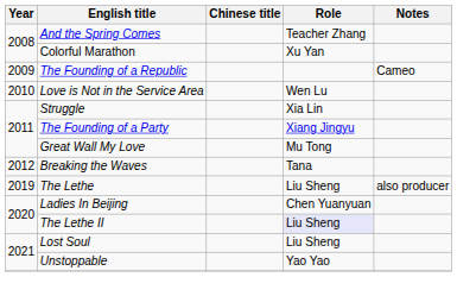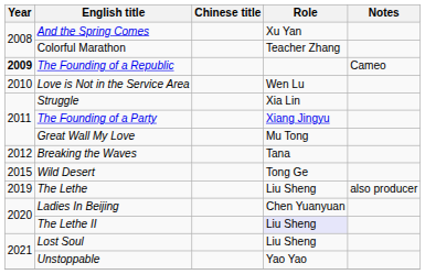And the Spring Comes | Role: Teacher Zhang -> Xu Yan
Colorful Marathon | Role: Xu Yan -> Teacher Zhang
The Founding of a Republic | Year: normal -> bold
+ row: 2015 | Wild Desert | Tong Ge
